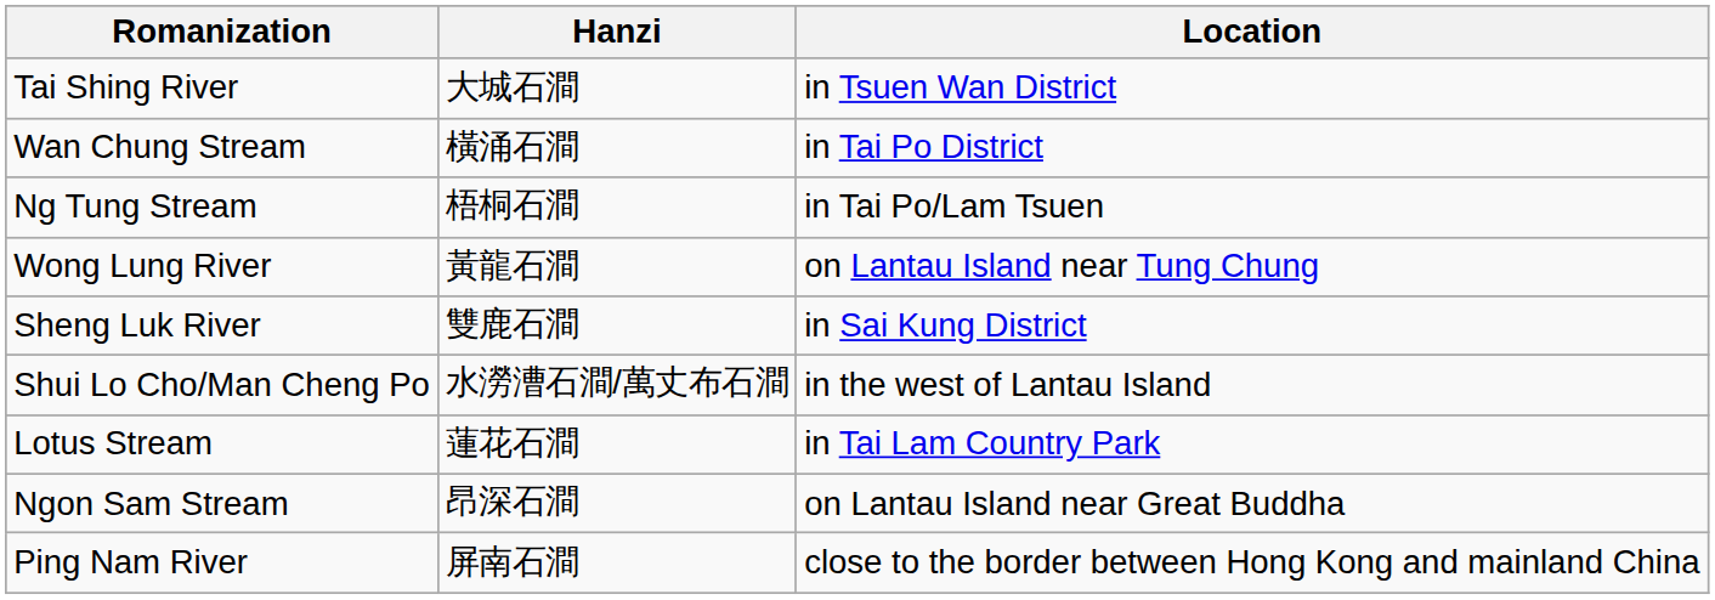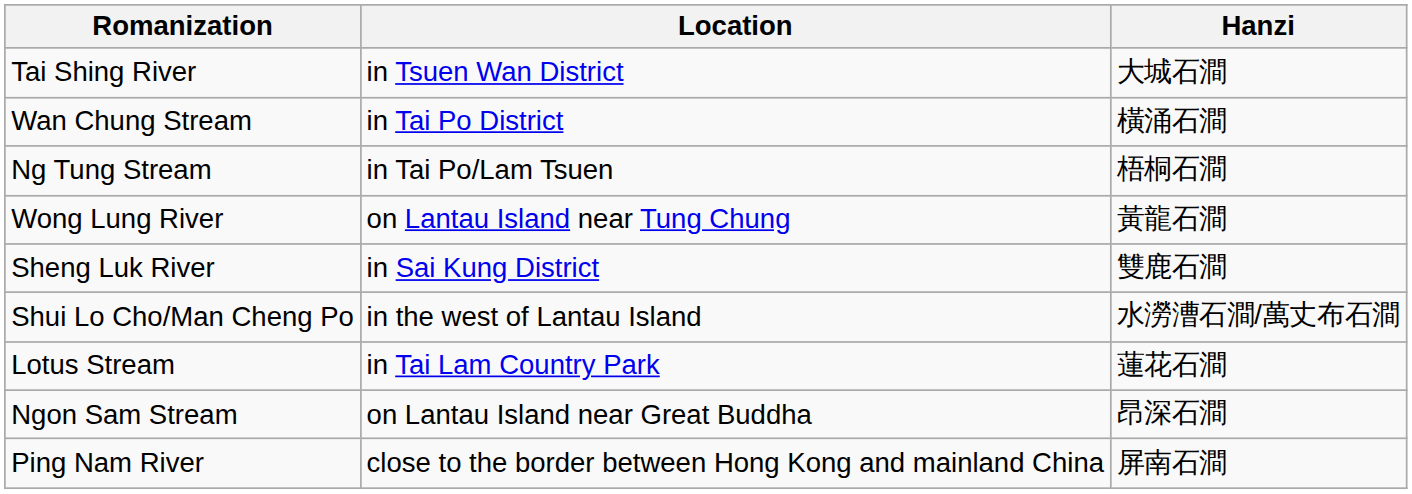columns swapped: Hanzi <-> Location
